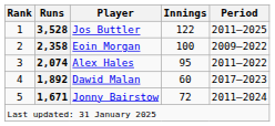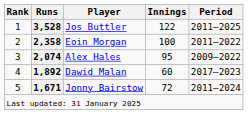Eoin Morgan | Period: 2009–2022 -> 2011–2022
Alex Hales | Period: 2011–2022 -> 2009–2022
